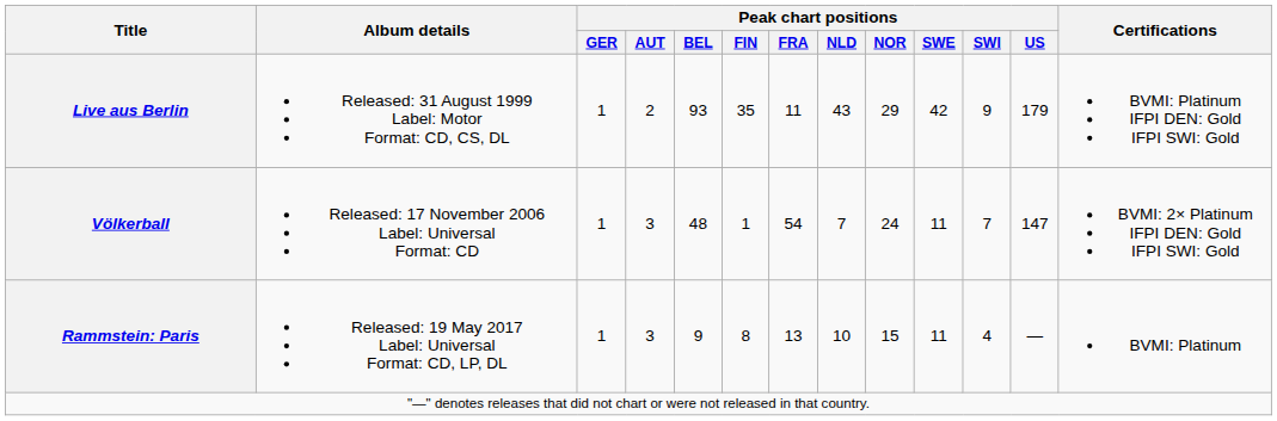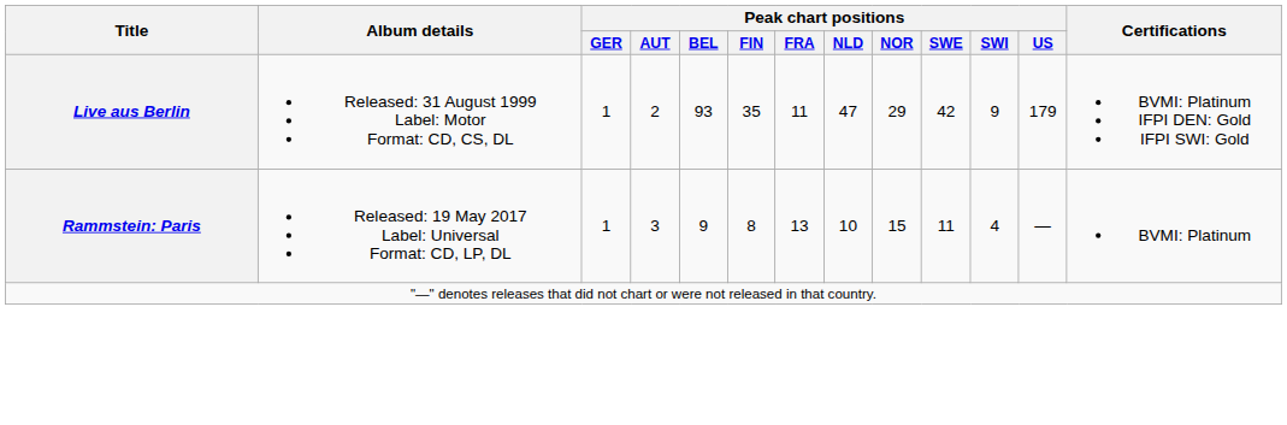Live aus Berlin | Peak chart positions / NLD: 43 -> 47
- row: Völkerball | Released: 17 November 2006 Label: Universal Format: CD | 1 | 3 | 48 | 1 | 54 | 7 | 24 | 11 | 7 | 147 | BVMI: 2× Platinum IFPI DEN: Gold IFPI SWI: Gold
